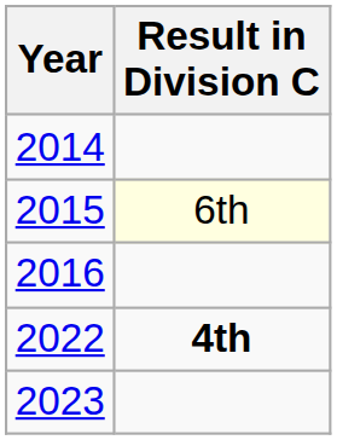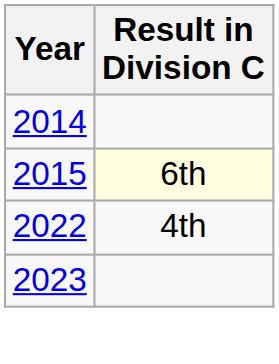- row: 2016
2022 | Result in Division C: bold -> normal
